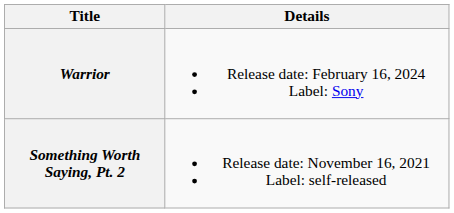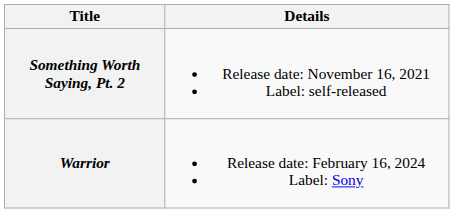rows swapped: Something Worth Saying, Pt. 2 <-> Warrior
